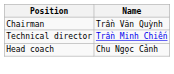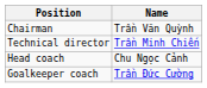+ row: Goalkeeper coach | Trần Đức Cường
